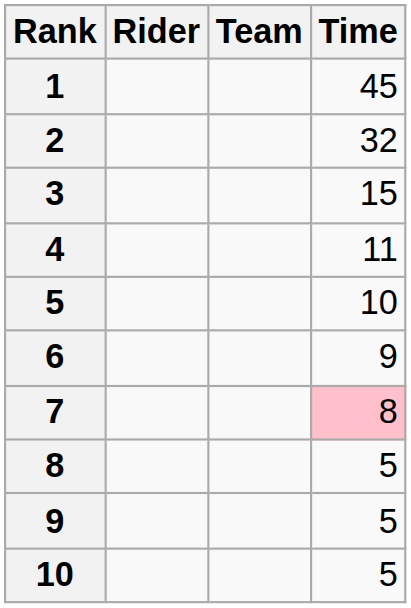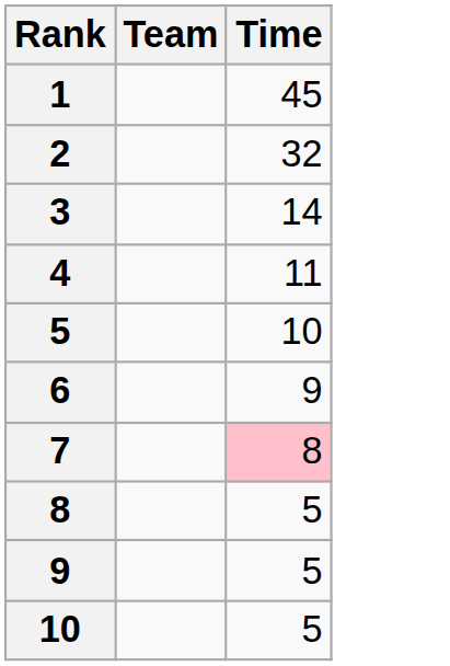- column: Rider
3 | Time: 15 -> 14
